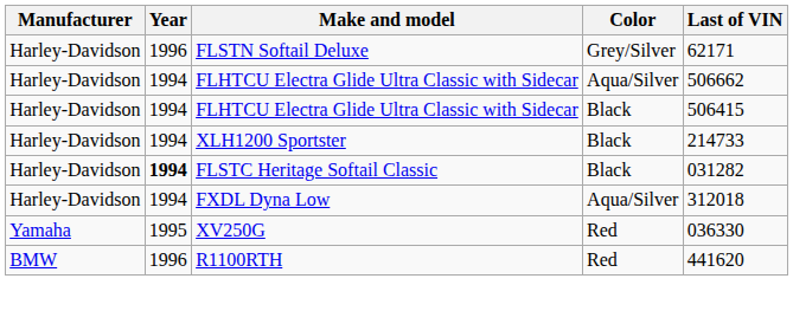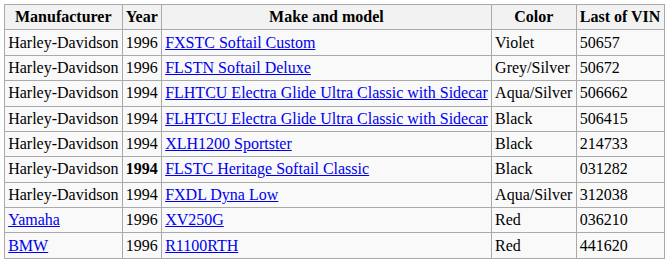+ row: Harley-Davidson | 1996 | FXSTC Softail Custom | Violet | 50657
FLSTN Softail Deluxe | Last of VIN: 62171 -> 50672
FXDL Dyna Low | Last of VIN: 312018 -> 312038
XV250G | Year: 1995 -> 1996
XV250G | Last of VIN: 036330 -> 036210
